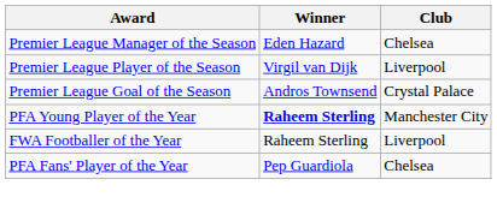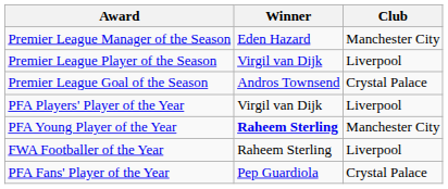Premier League Manager of the Season | Club: Chelsea -> Manchester City
+ row: PFA Players' Player of the Year | Virgil van Dijk | Liverpool
PFA Fans' Player of the Year | Club: Chelsea -> Crystal Palace
